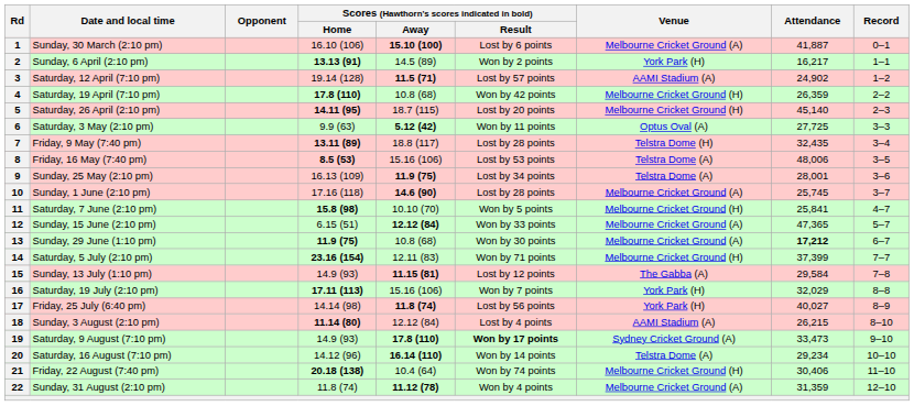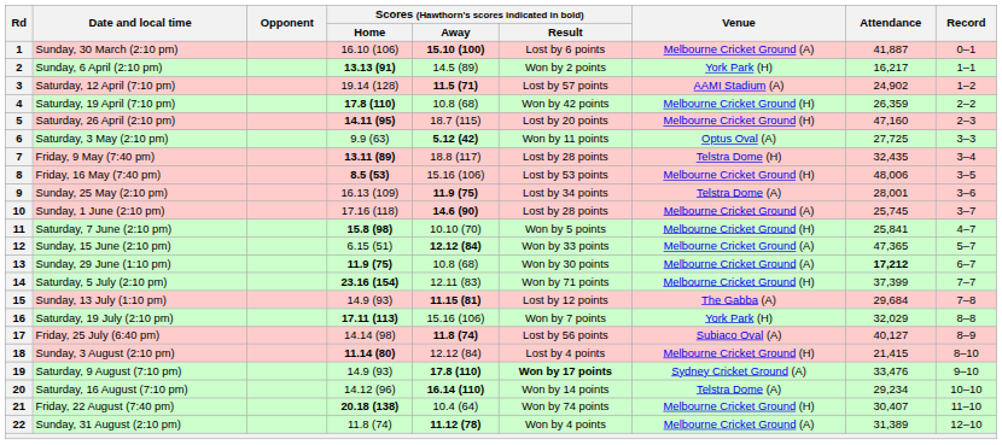5 | Attendance: 45,140 -> 47,160
8 | Venue: Telstra Dome (A) -> Melbourne Cricket Ground (H)
15 | Attendance: 29,584 -> 29,684
17 | Venue: York Park (H) -> Subiaco Oval (A)
17 | Attendance: 40,027 -> 40,127
18 | Venue: AAMI Stadium (A) -> Melbourne Cricket Ground (H)
18 | Attendance: 26,215 -> 21,415
19 | Attendance: 33,473 -> 33,476
21 | Attendance: 30,406 -> 30,407
22 | Attendance: 31,359 -> 31,389
